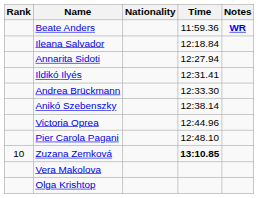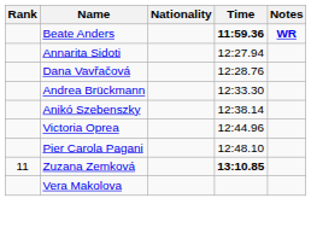Beate Anders | Time: normal -> bold
- row: Ileana Salvador | 12:18.84
+ row: Dana Vavřačová | 12:28.76
- row: Ildikó Ilyés | 12:31.41
Zuzana Zemková | Rank: 10 -> 11
- row: Olga Krishtop
